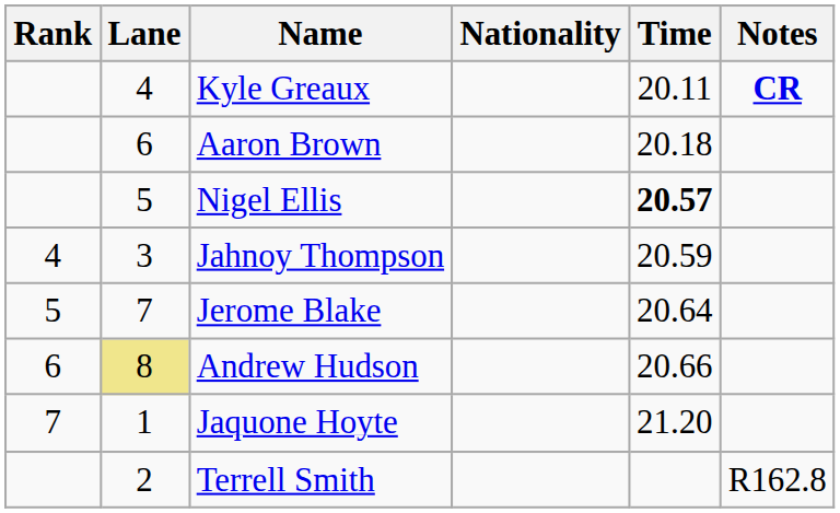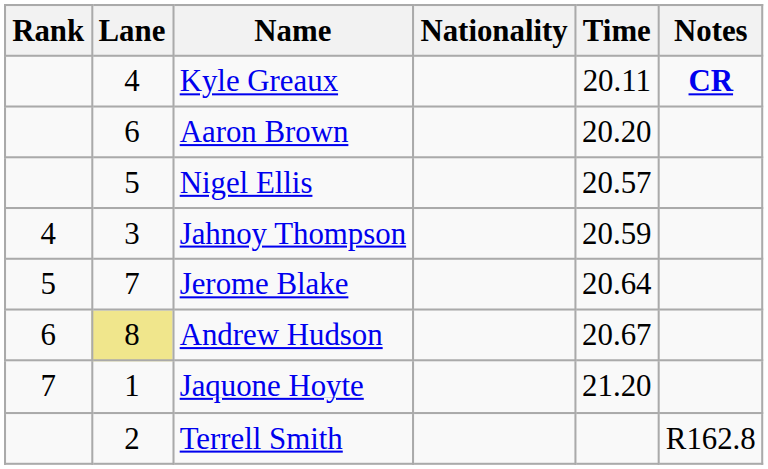Aaron Brown | Time: 20.18 -> 20.20
Nigel Ellis | Time: bold -> normal
Andrew Hudson | Time: 20.66 -> 20.67
